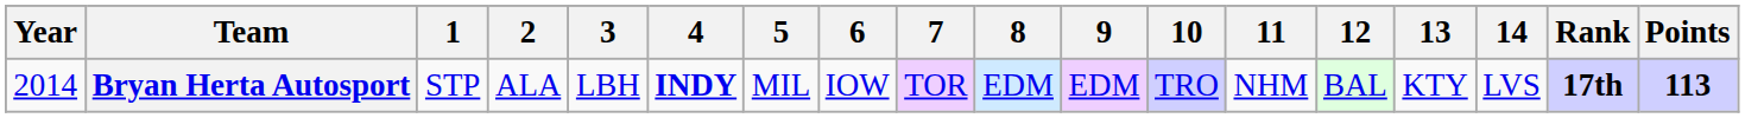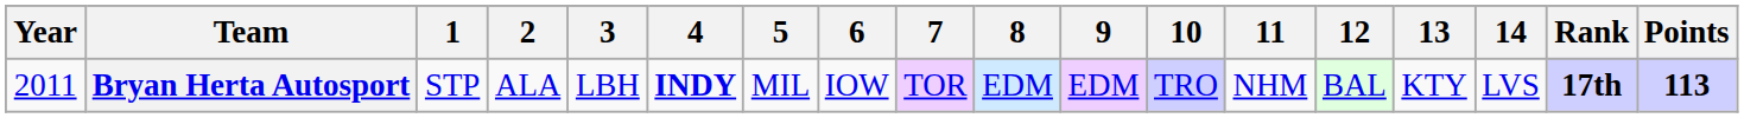Bryan Herta Autosport | Year: 2014 -> 2011
